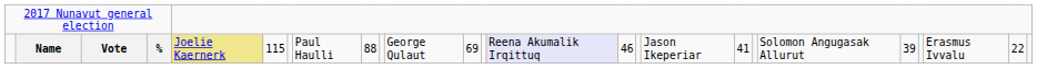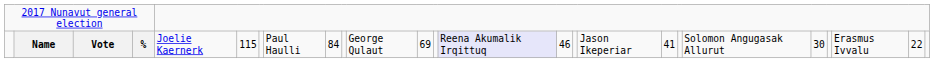Name | column 5: khaki background -> no background
Name | column 9: 88 -> 84
Name | column 21: 39 -> 30
